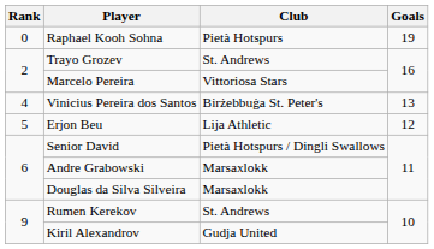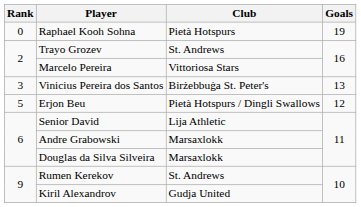Vinicius Pereira dos Santos | Rank: 4 -> 3
Erjon Beu | Club: Lija Athletic -> Pietà Hotspurs / Dingli Swallows
Senior David | Club: Pietà Hotspurs / Dingli Swallows -> Lija Athletic
